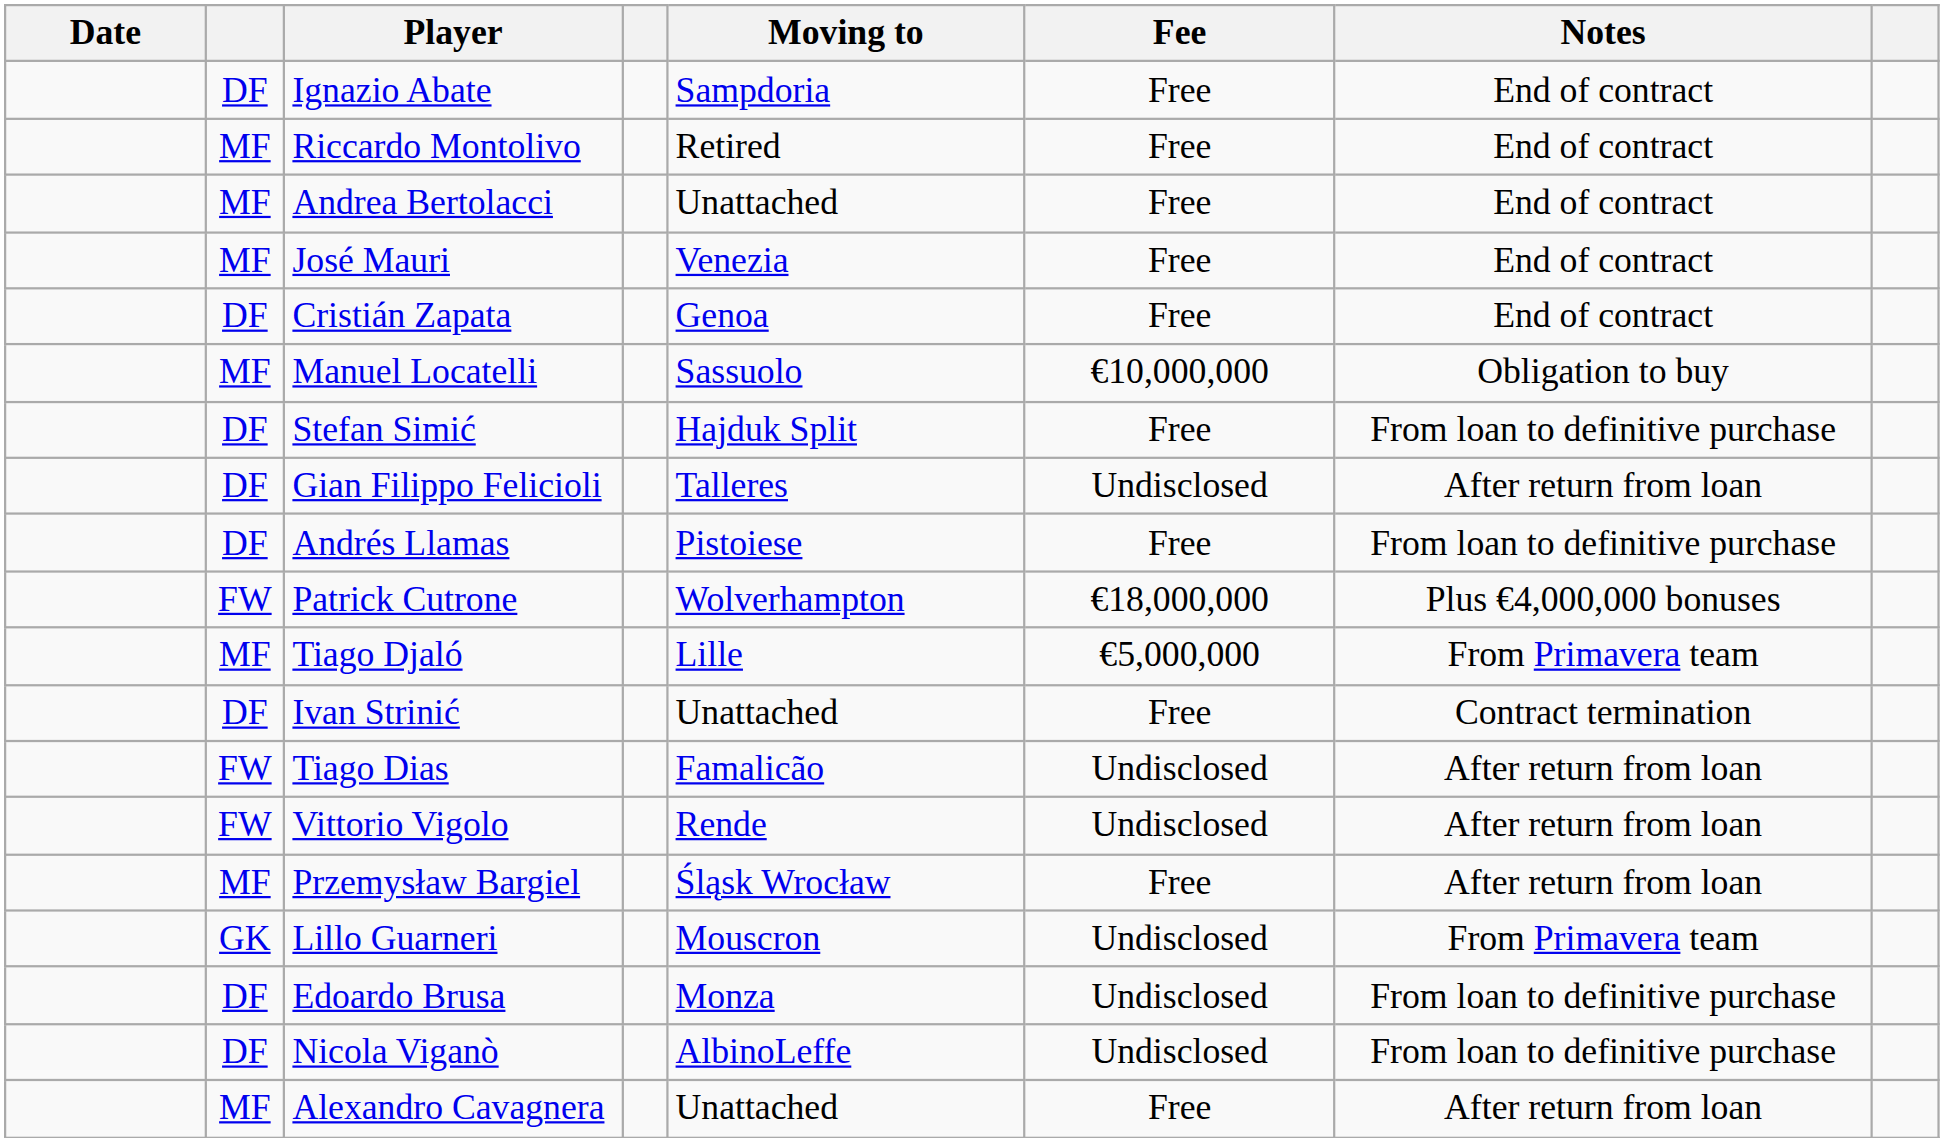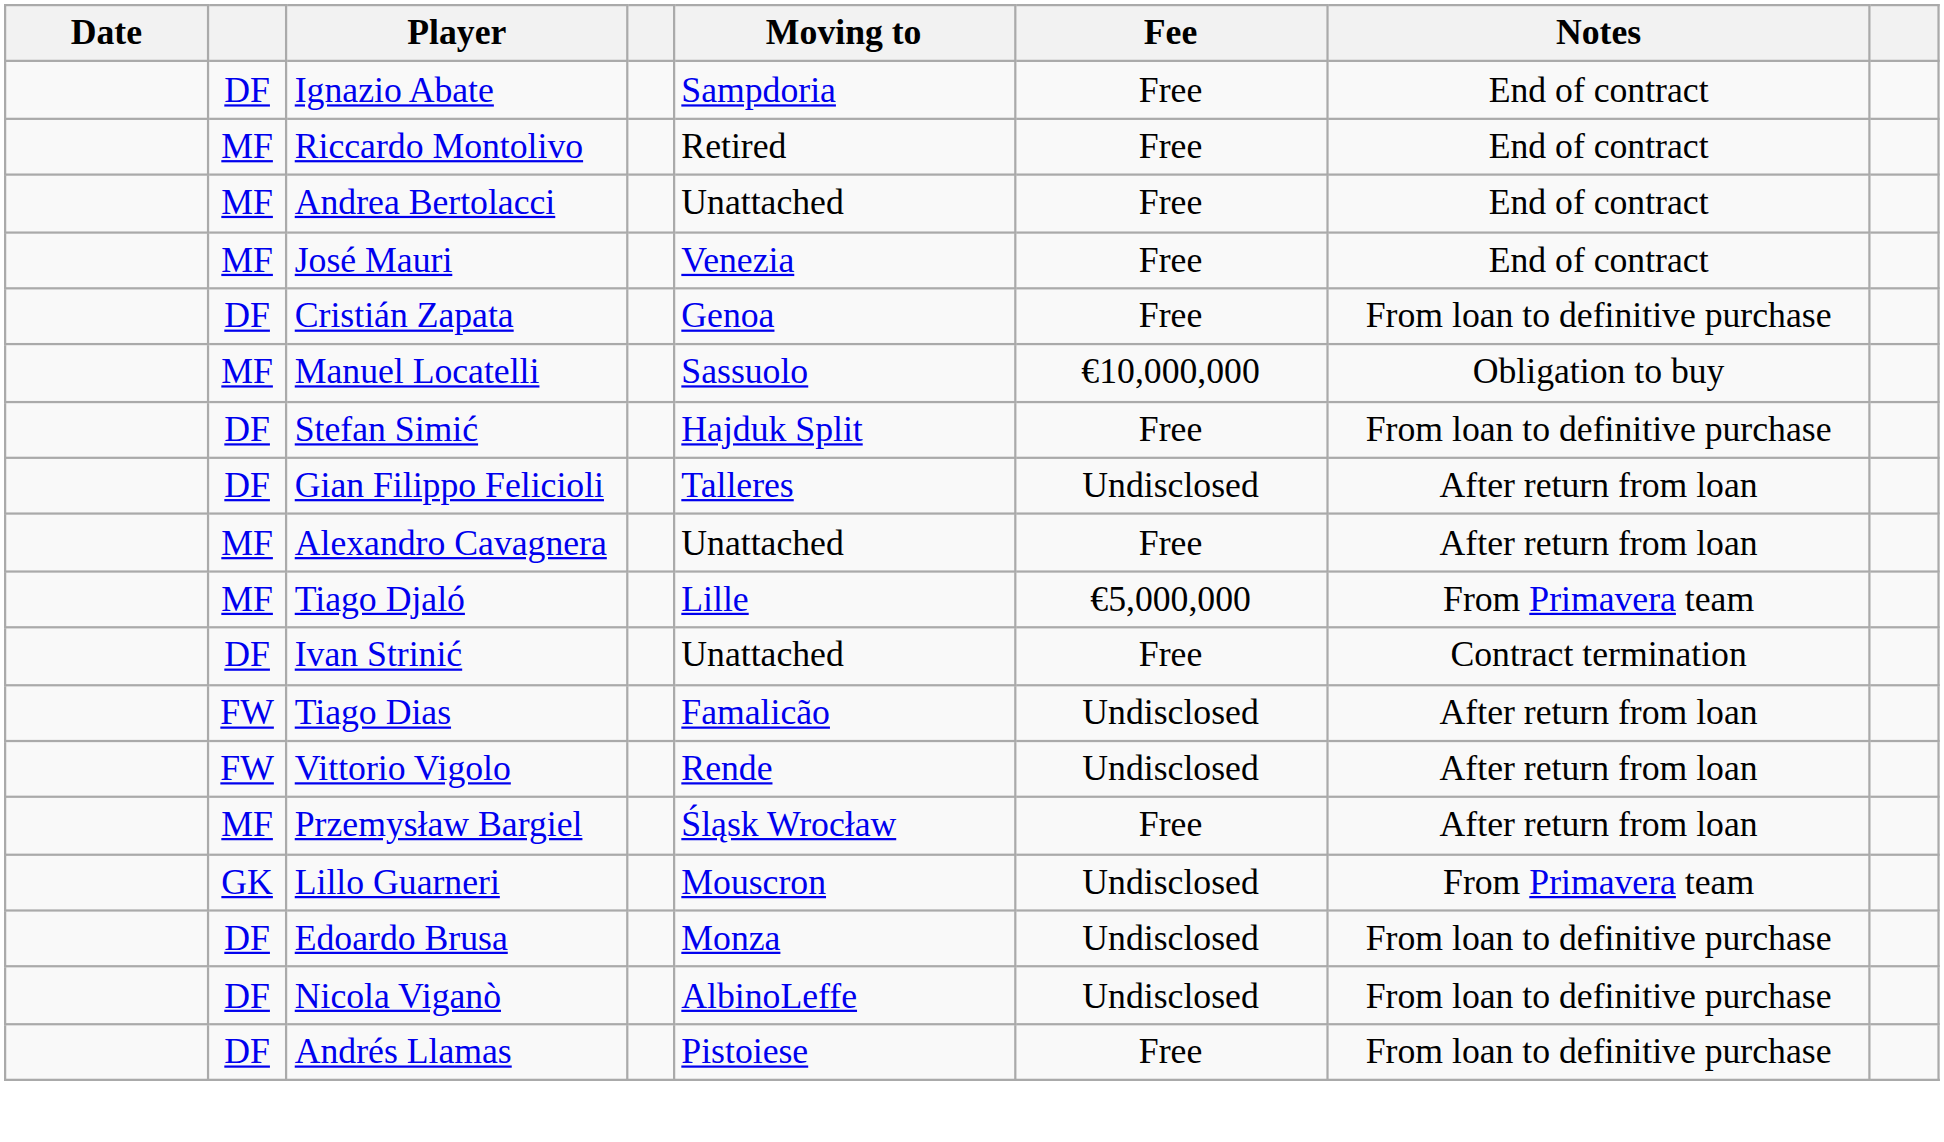Cristián Zapata | Notes: End of contract -> From loan to definitive purchase
rows swapped: Andrés Llamas <-> Alexandro Cavagnera
- row: FW | Patrick Cutrone | Wolverhampton | €18,000,000 | Plus €4,000,000 bonuses
